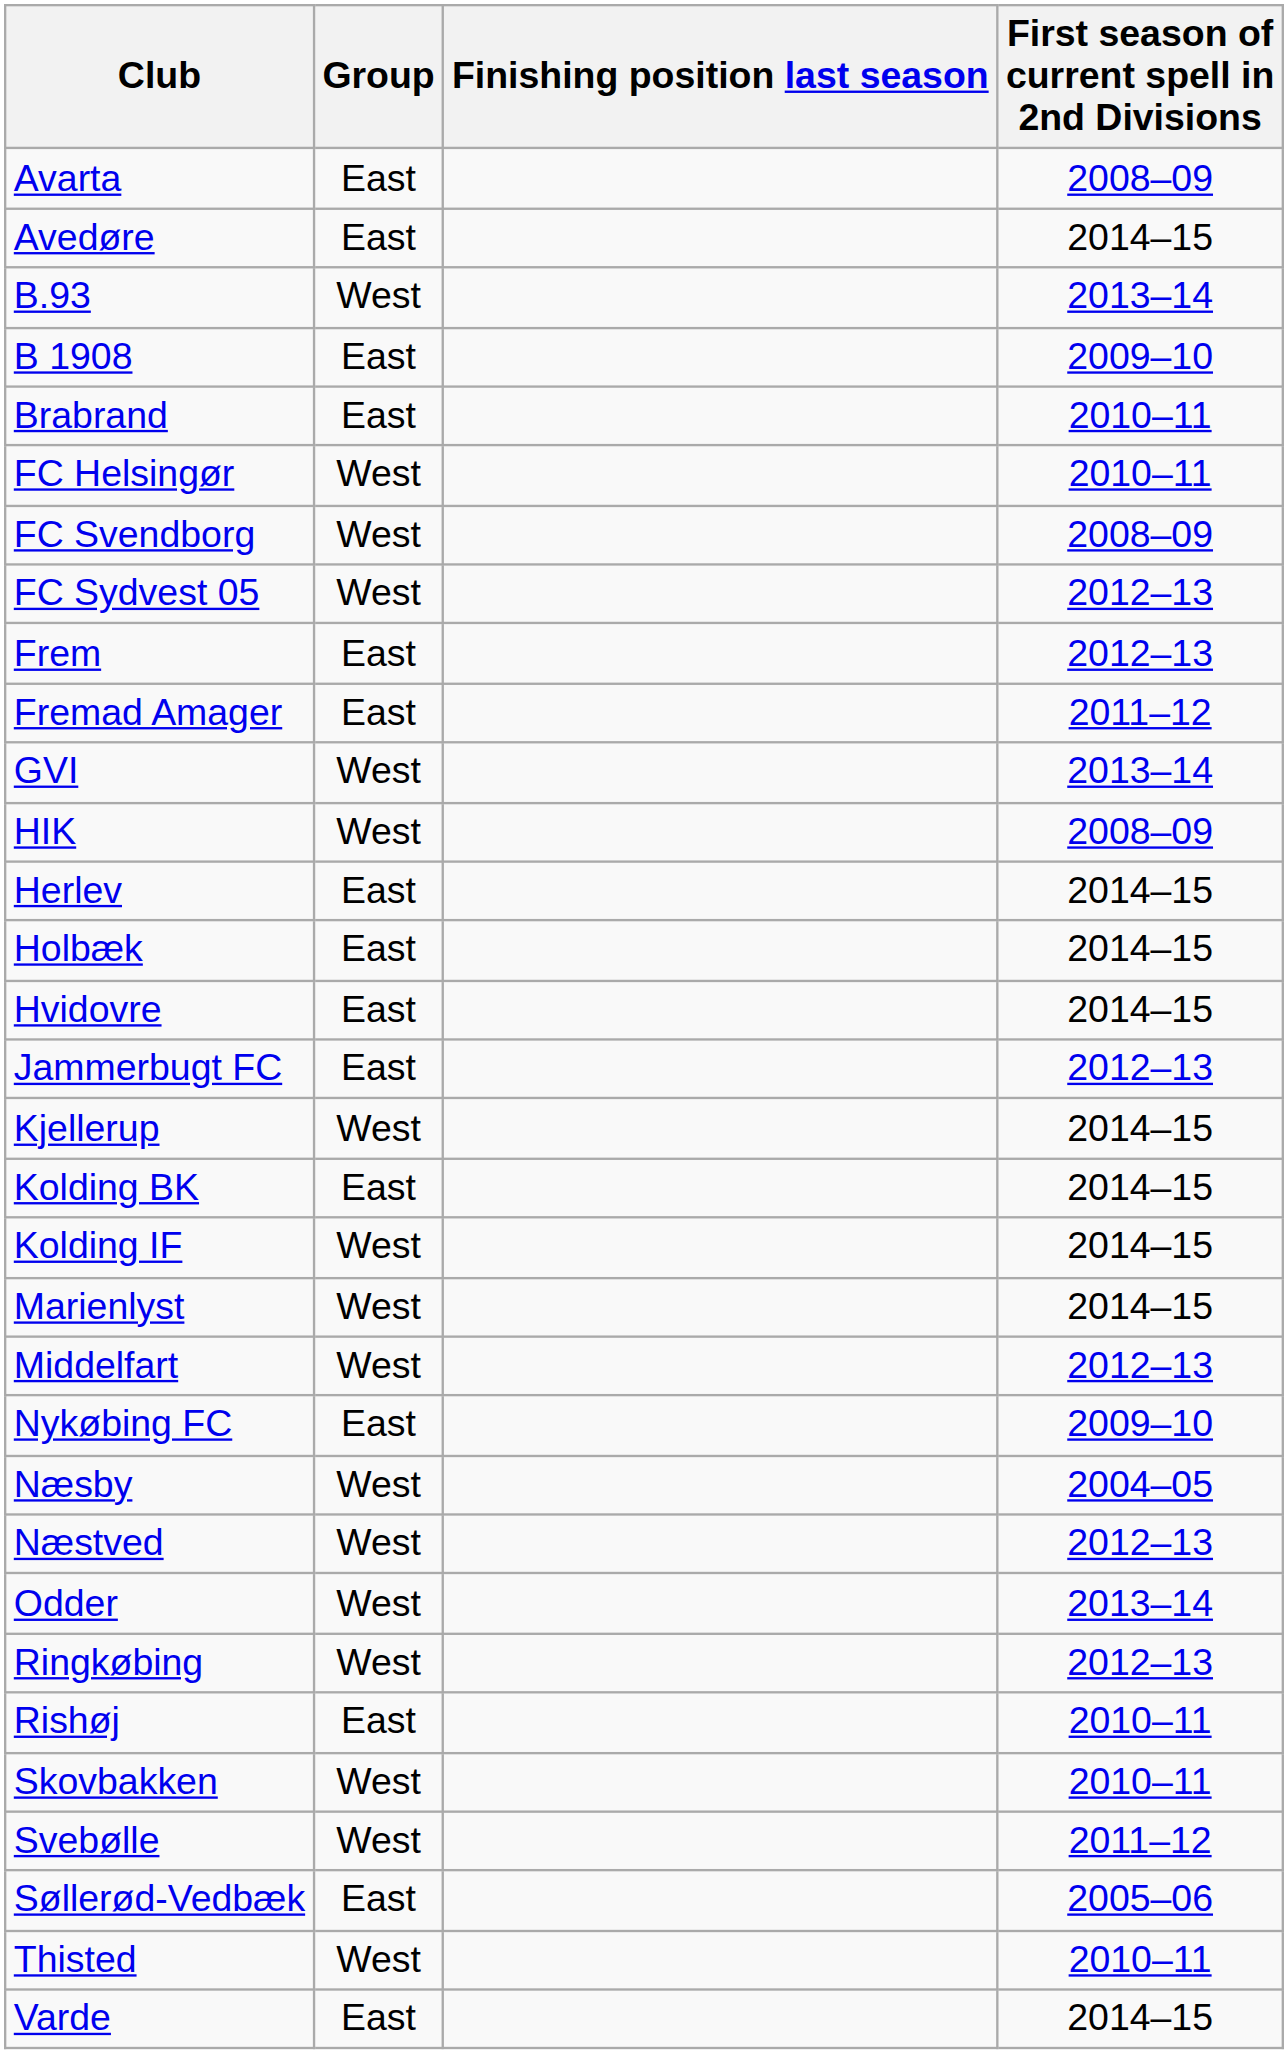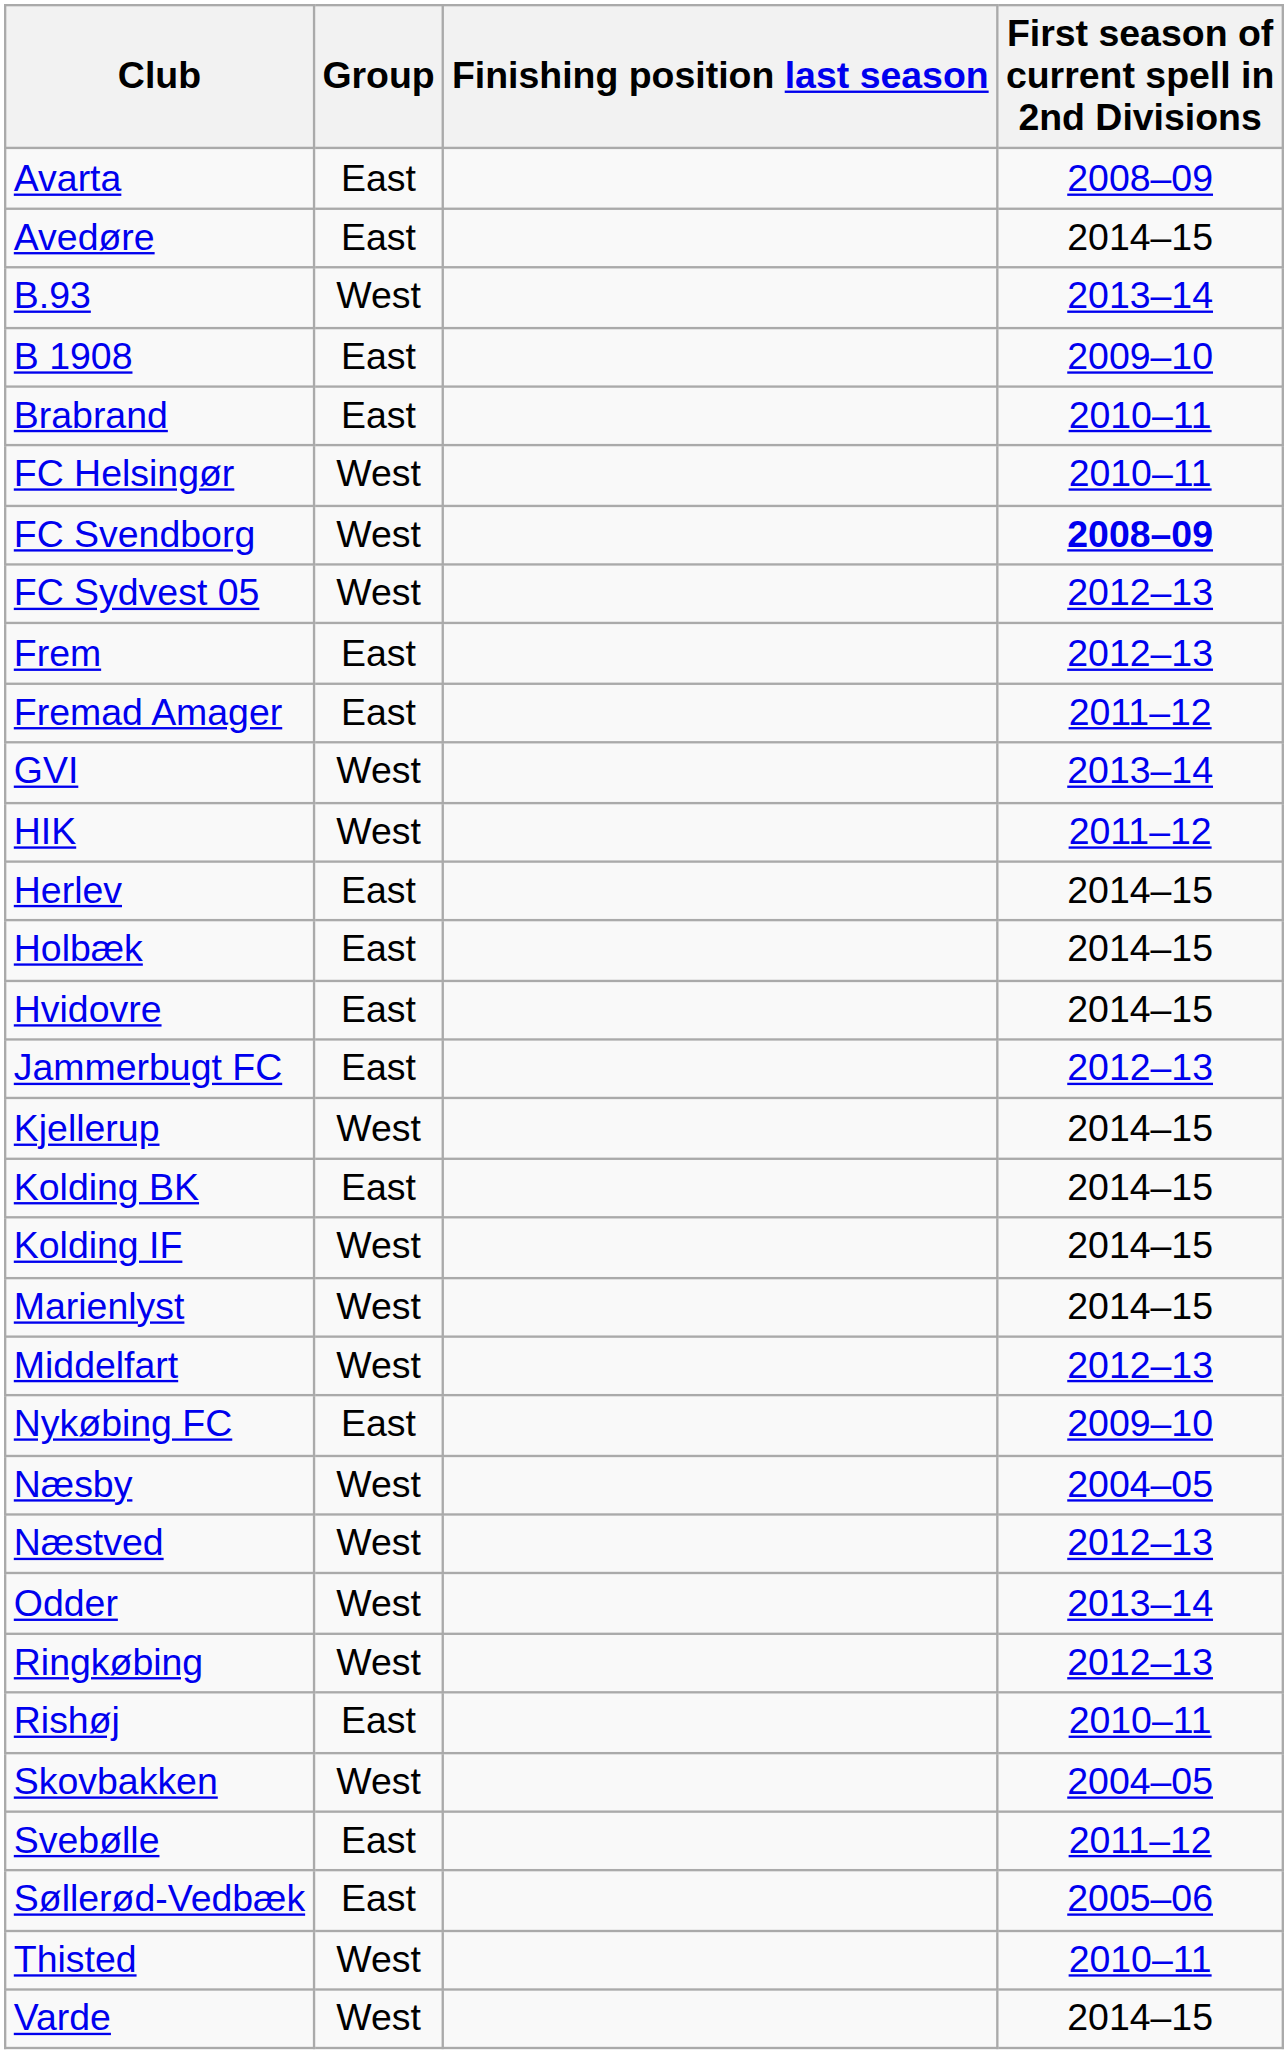FC Svendborg | First season of current spell in 2nd Divisions: normal -> bold
HIK | First season of current spell in 2nd Divisions: 2008–09 -> 2011–12
Skovbakken | First season of current spell in 2nd Divisions: 2010–11 -> 2004–05
Svebølle | Group: West -> East
Varde | Group: East -> West
